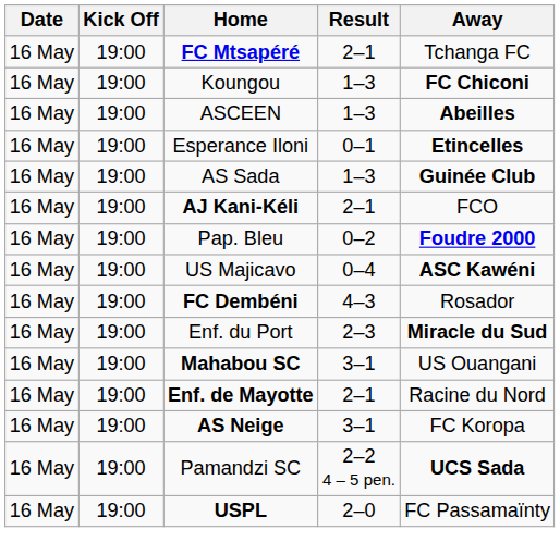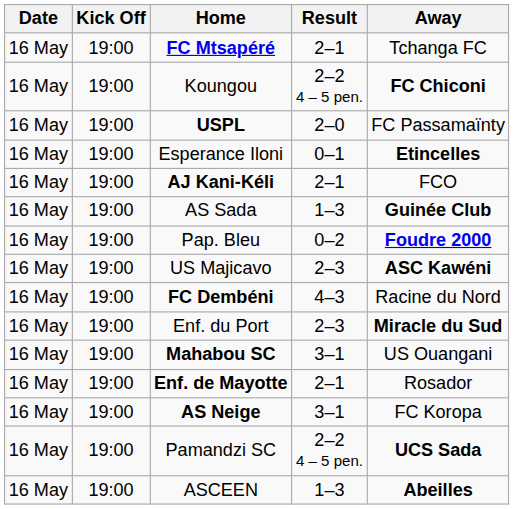Koungou | Result: 1–3 -> 2–2 4 – 5 pen.
rows swapped: ASCEEN <-> USPL
rows swapped: AS Sada <-> AJ Kani-Kéli
US Majicavo | Result: 0–4 -> 2–3
FC Dembéni | Away: Rosador -> Racine du Nord
Enf. de Mayotte | Away: Racine du Nord -> Rosador
